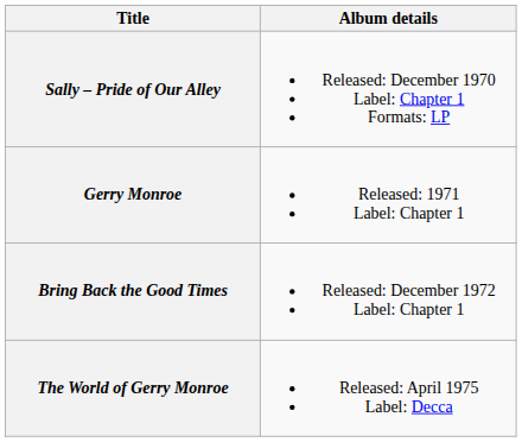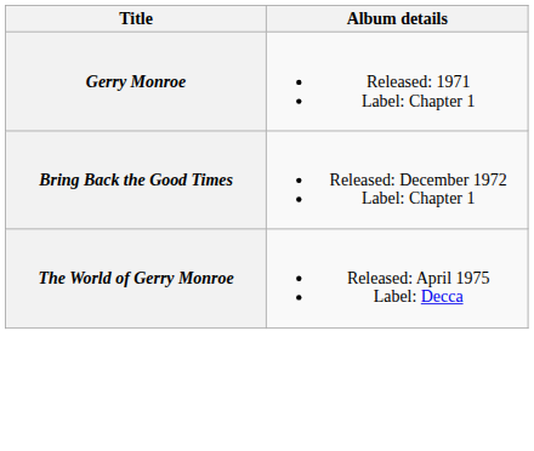- row: Sally – Pride of Our Alley | Released: December 1970 Label: Chapter 1 Formats: LP
